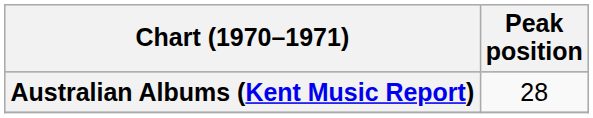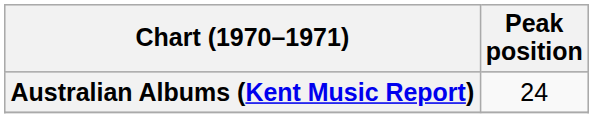Australian Albums (Kent Music Report) | Peak position: 28 -> 24
